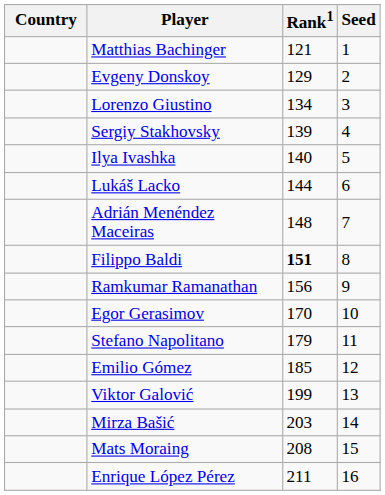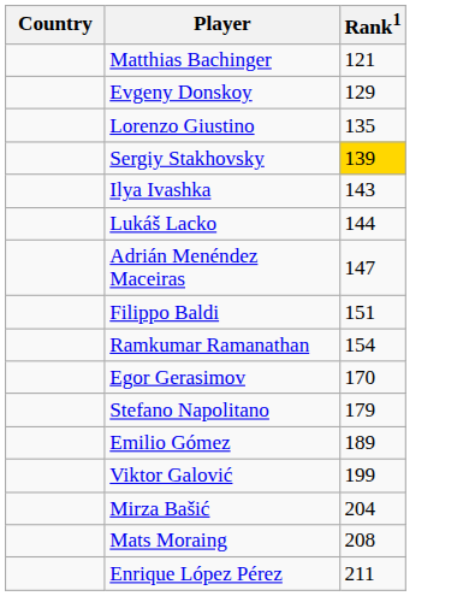- column: Seed | 1 | 2 | 3 | 4 | 5 | 6 | 7 | 8 | 9 | 10 | 11 | 12 | 13 | 14 | 15 | 16
Lorenzo Giustino | Rank1: 134 -> 135
Sergiy Stakhovsky | Rank1: no background -> gold background
Ilya Ivashka | Rank1: 140 -> 143
Adrián Menéndez Maceiras | Rank1: 148 -> 147
Filippo Baldi | Rank1: bold -> normal
Ramkumar Ramanathan | Rank1: 156 -> 154
Emilio Gómez | Rank1: 185 -> 189
Mirza Bašić | Rank1: 203 -> 204
